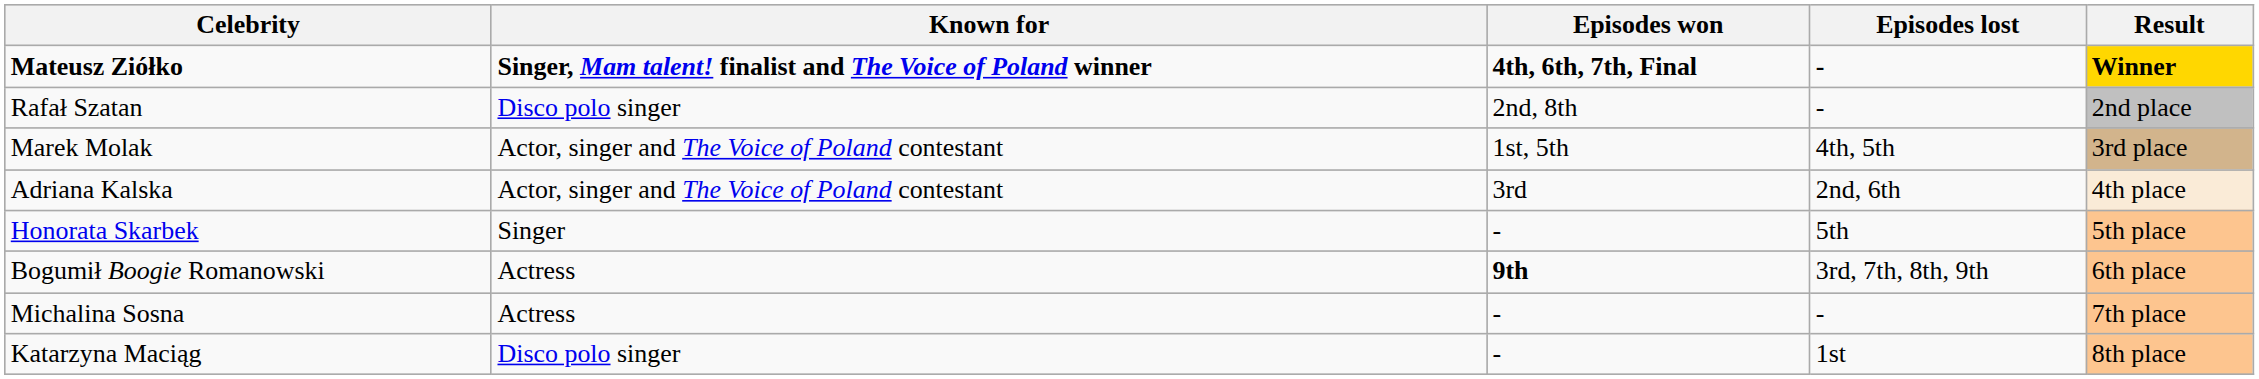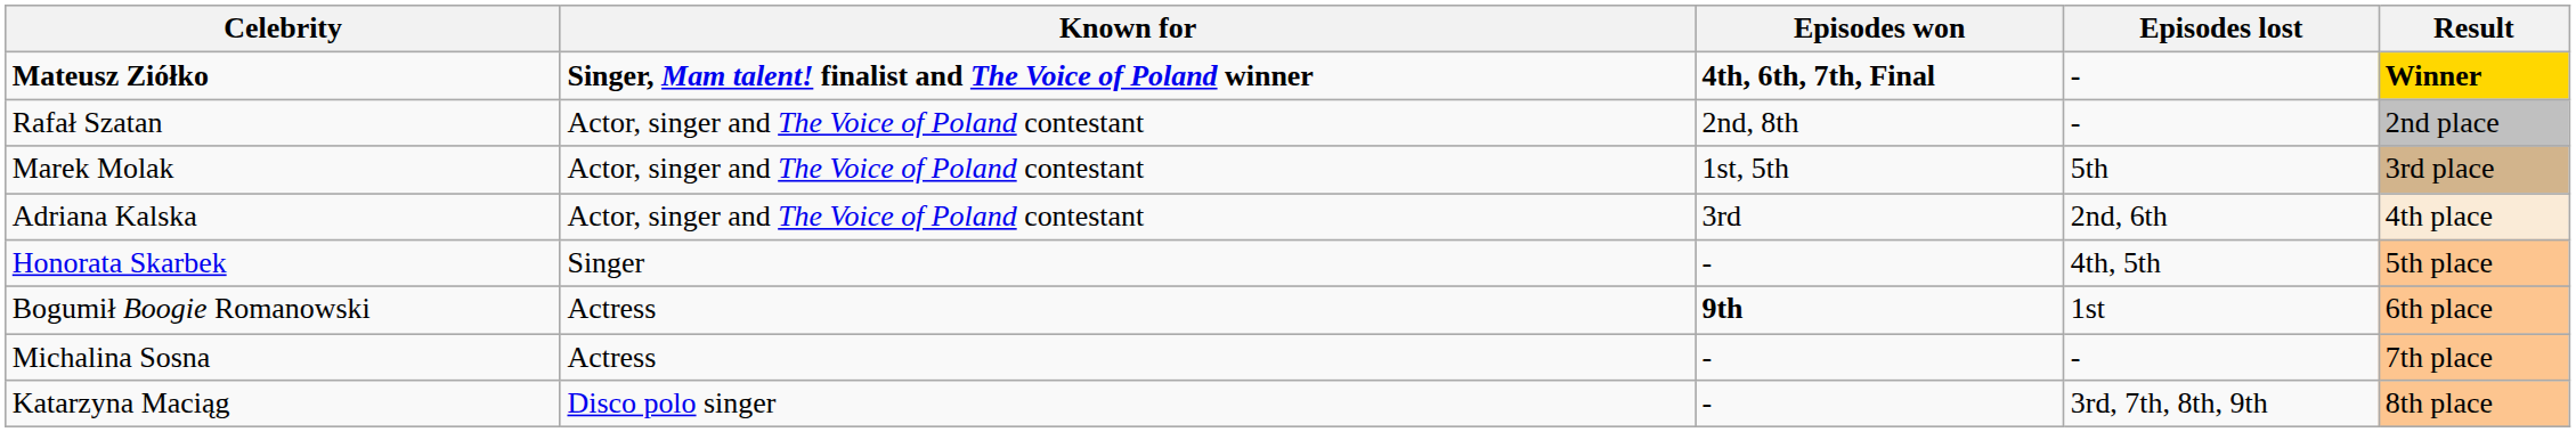Rafał Szatan | Known for: Disco polo singer -> Actor, singer and The Voice of Poland contestant
Marek Molak | Episodes lost: 4th, 5th -> 5th
Honorata Skarbek | Episodes lost: 5th -> 4th, 5th
Bogumił Boogie Romanowski | Episodes lost: 3rd, 7th, 8th, 9th -> 1st
Katarzyna Maciąg | Episodes lost: 1st -> 3rd, 7th, 8th, 9th
